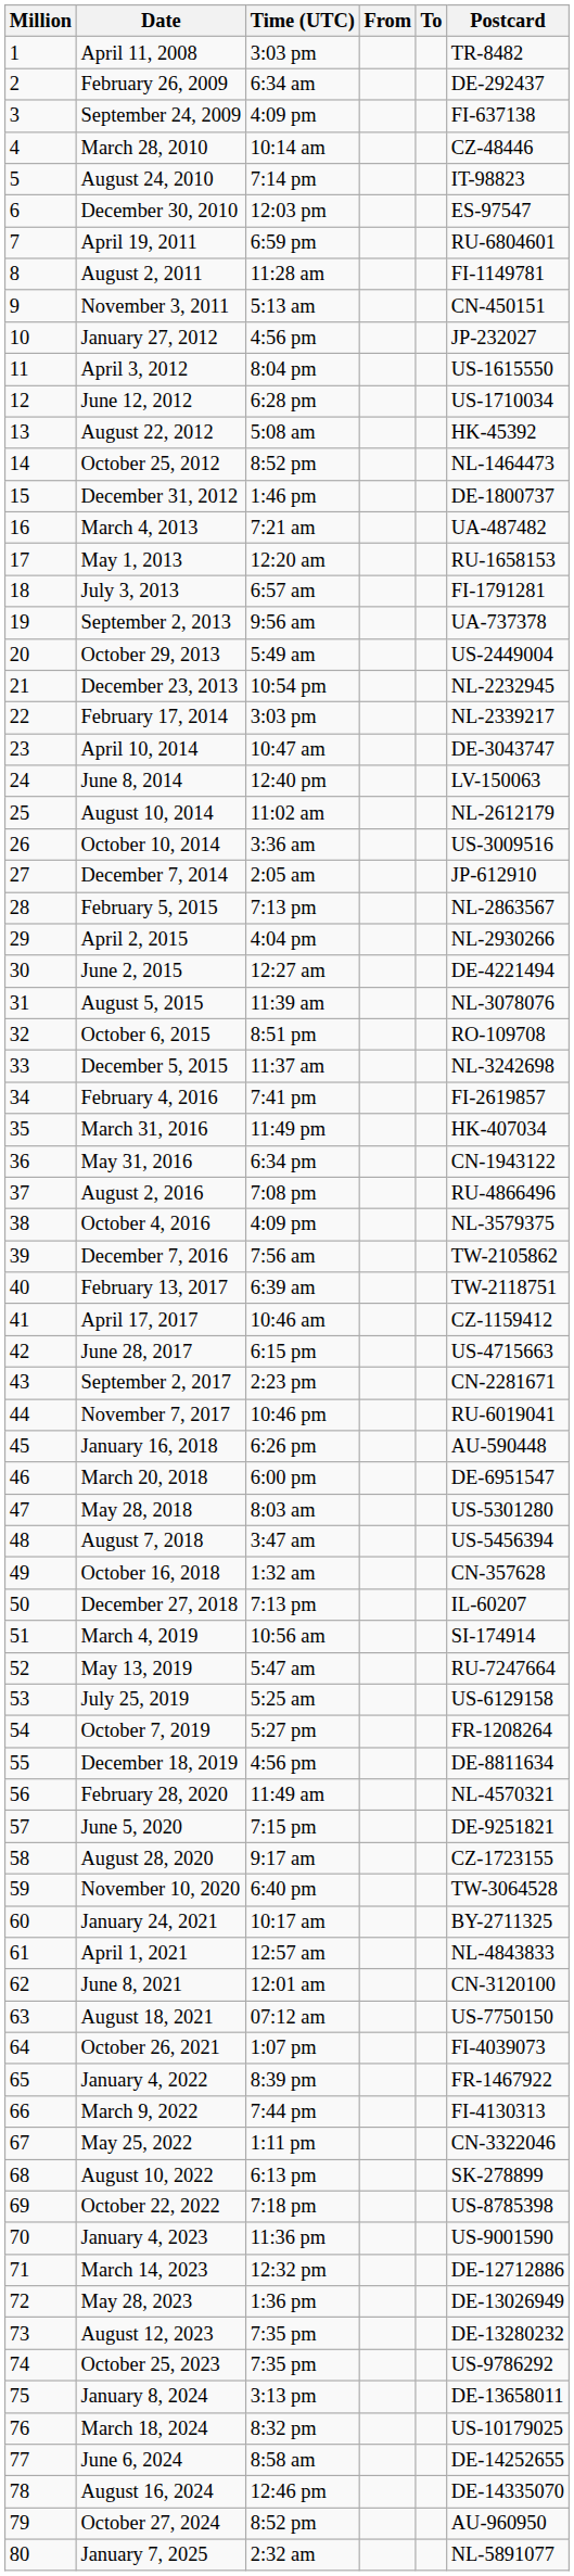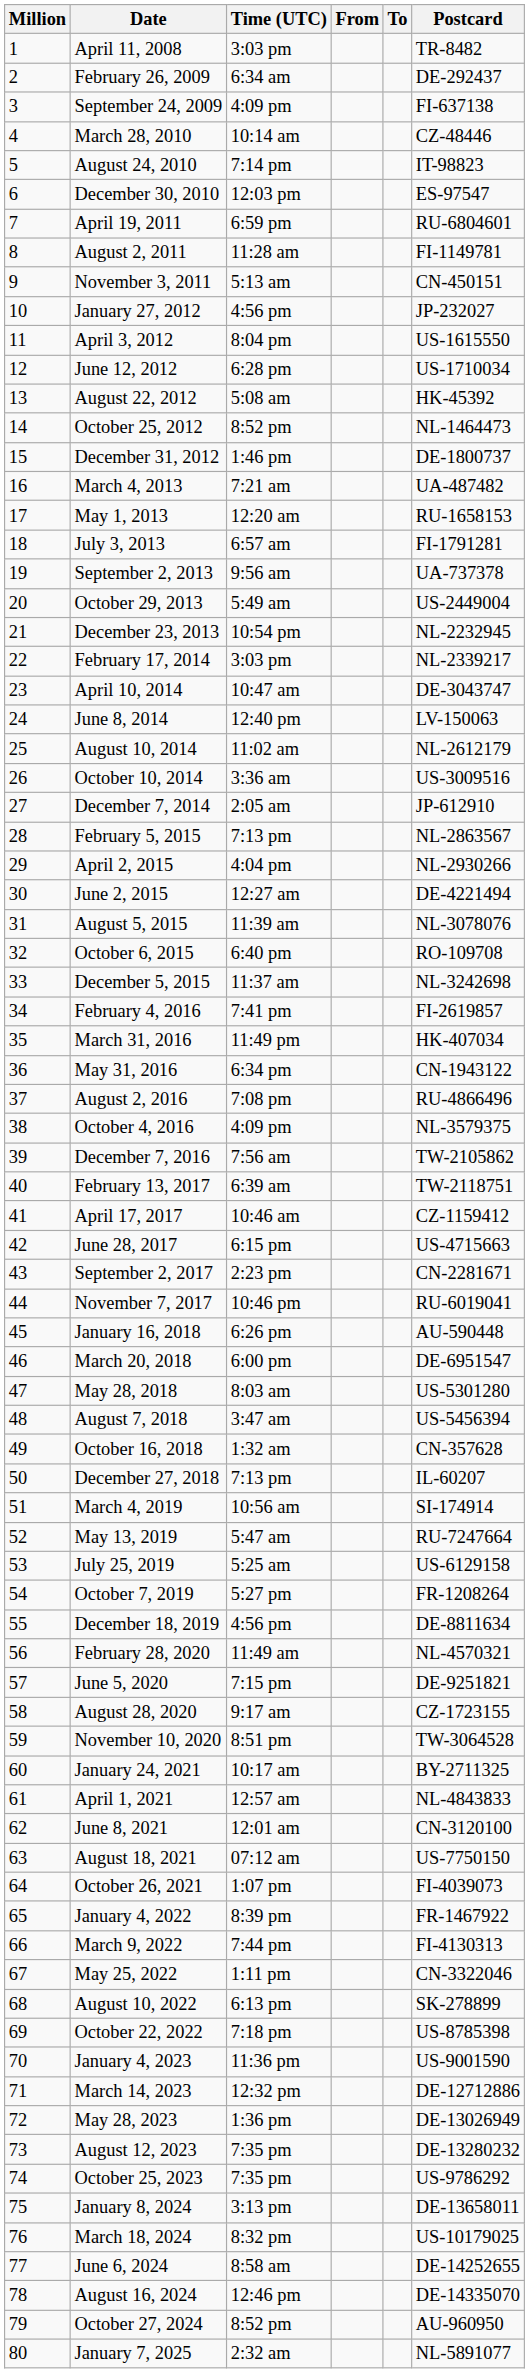October 6, 2015 | Time (UTC): 8:51 pm -> 6:40 pm
November 10, 2020 | Time (UTC): 6:40 pm -> 8:51 pm
